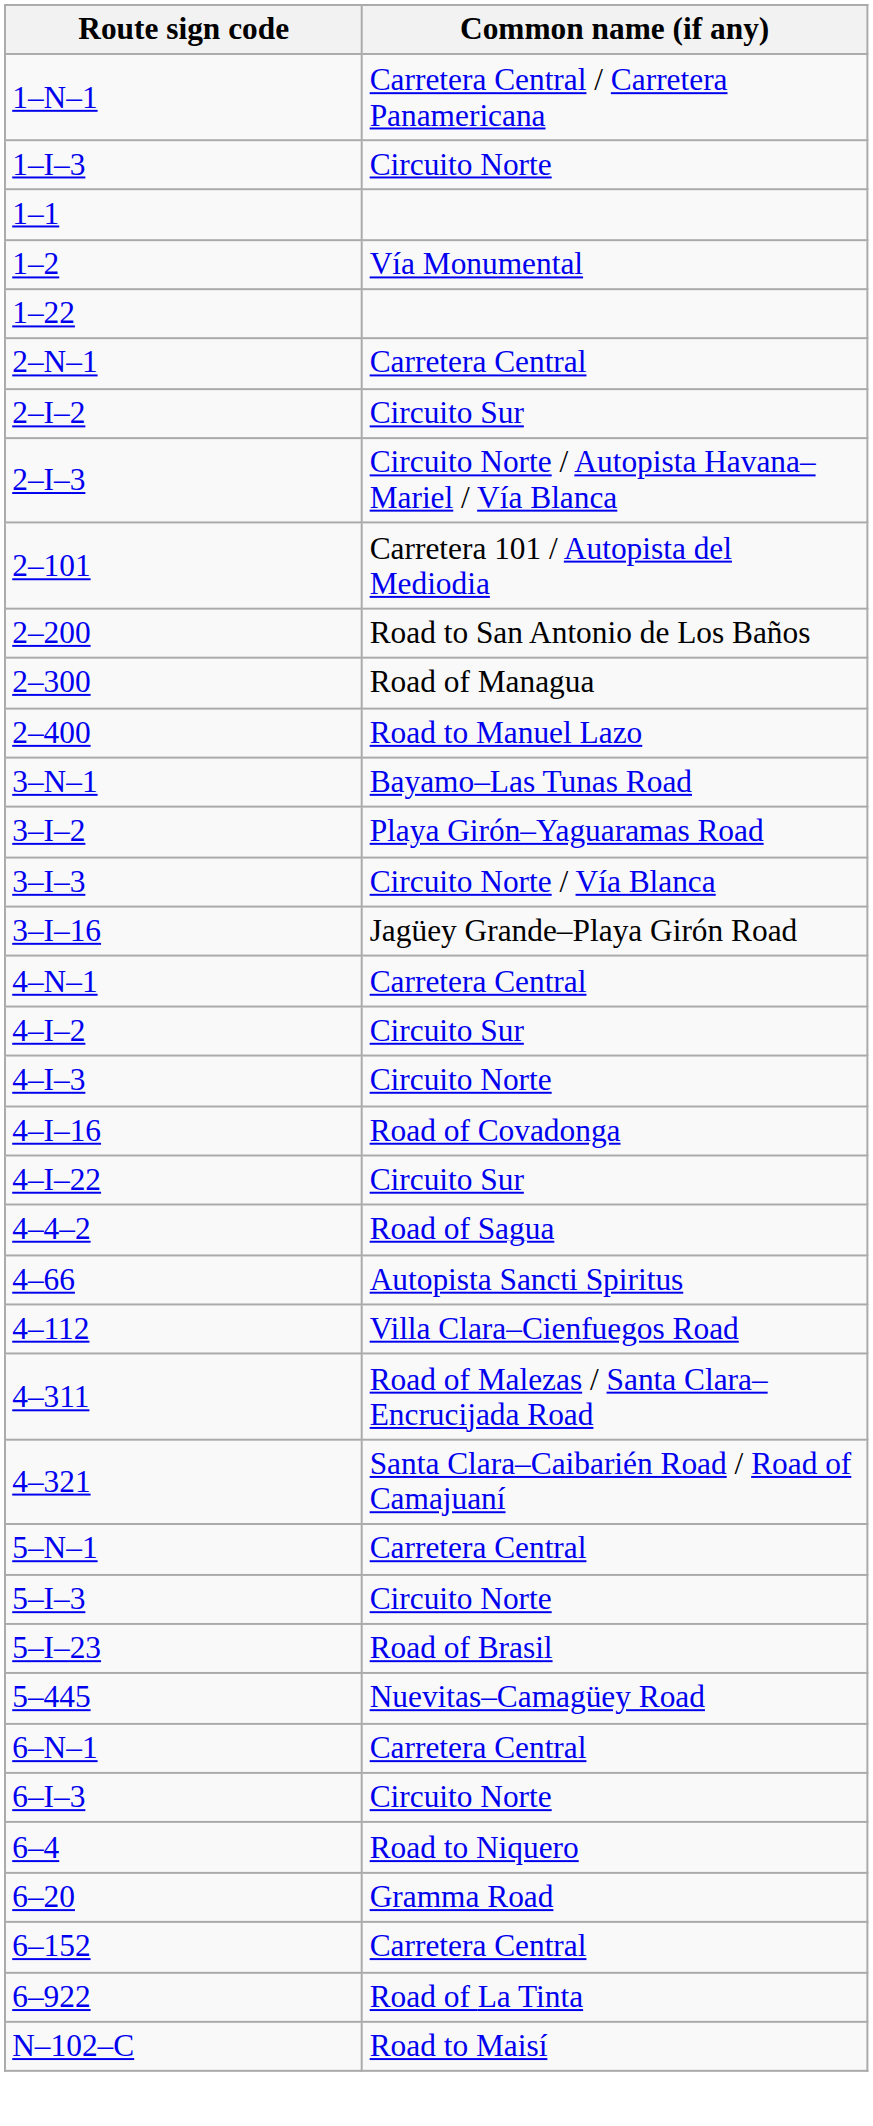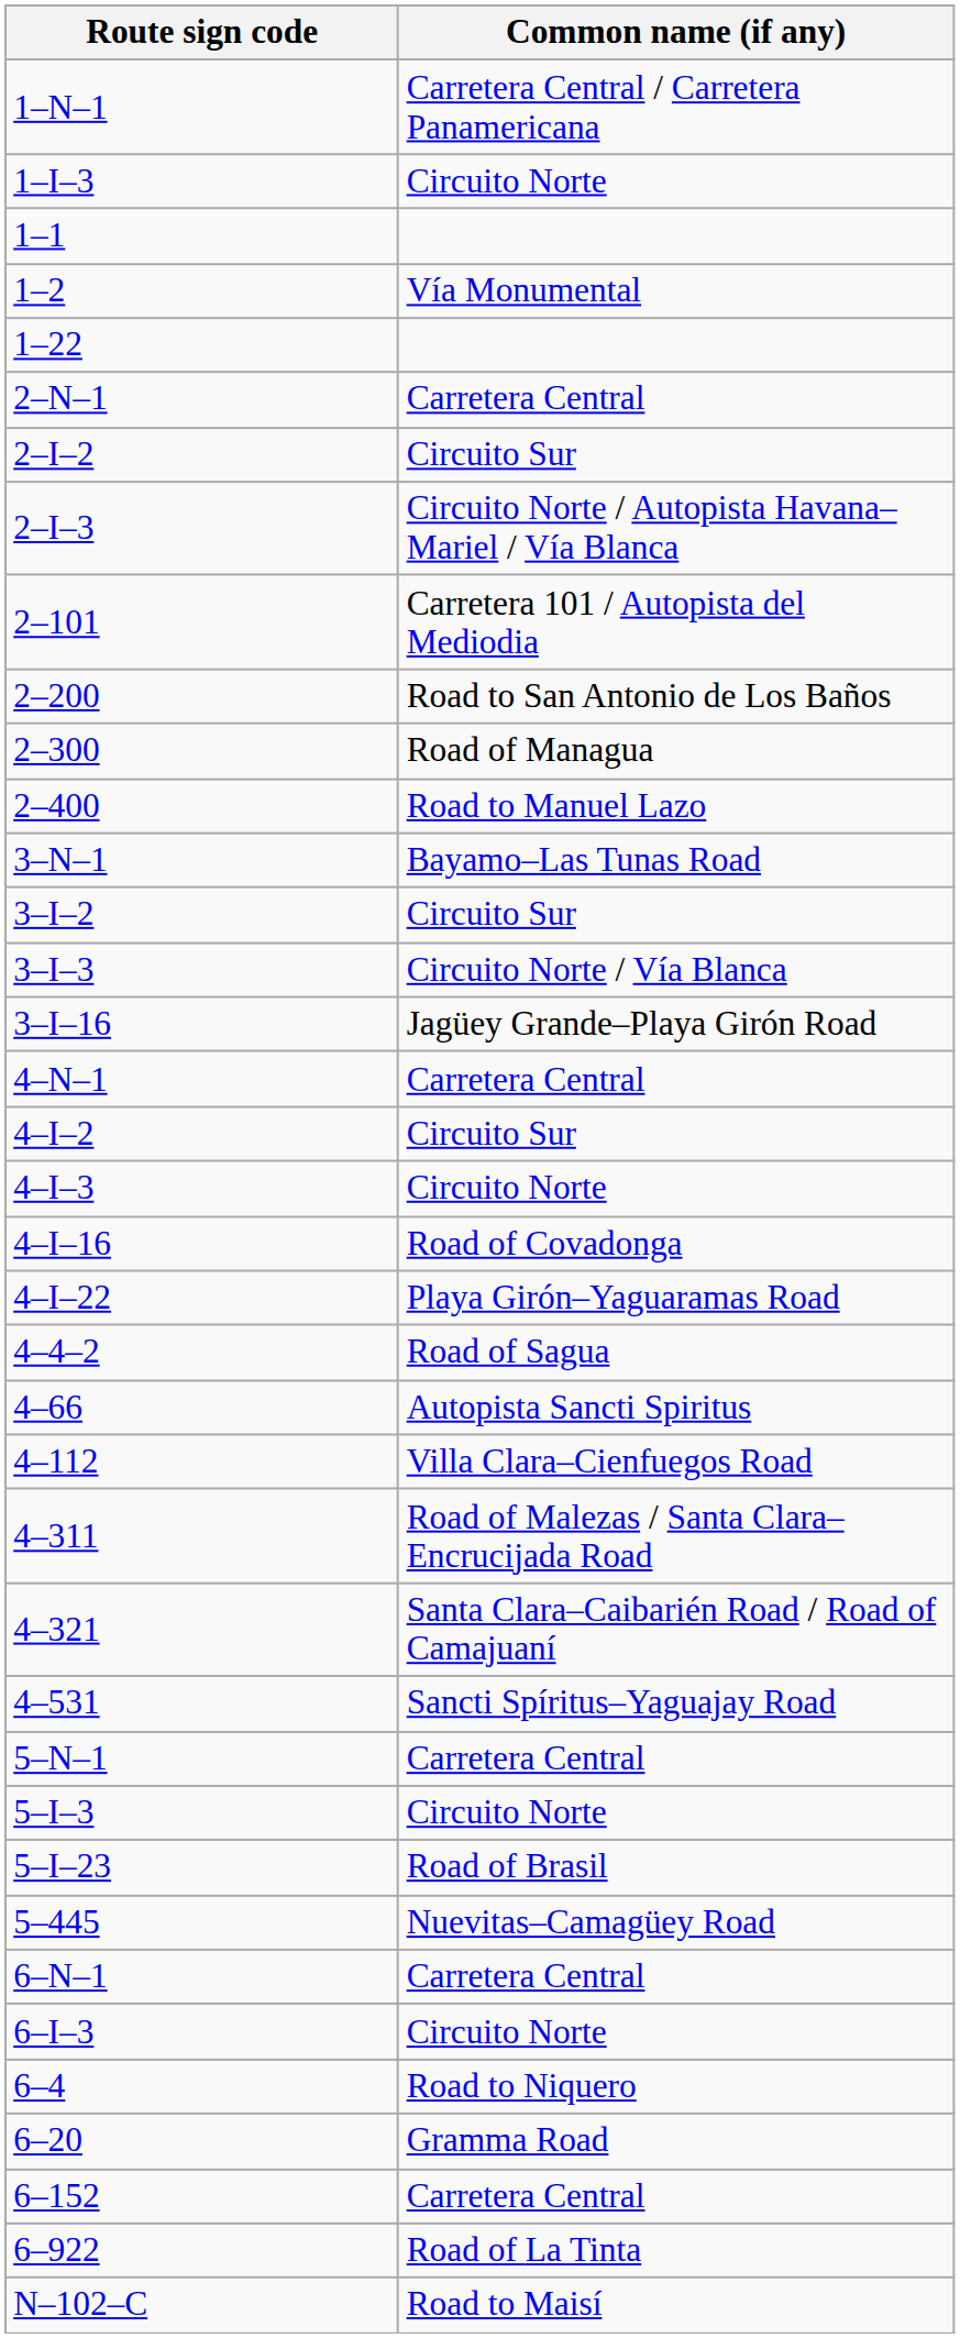3–I–2 | Common name (if any): Playa Girón–Yaguaramas Road -> Circuito Sur
4–I–22 | Common name (if any): Circuito Sur -> Playa Girón–Yaguaramas Road
+ row: 4–531 | Sancti Spíritus–Yaguajay Road
